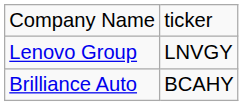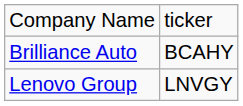rows swapped: Brilliance Auto <-> Lenovo Group
